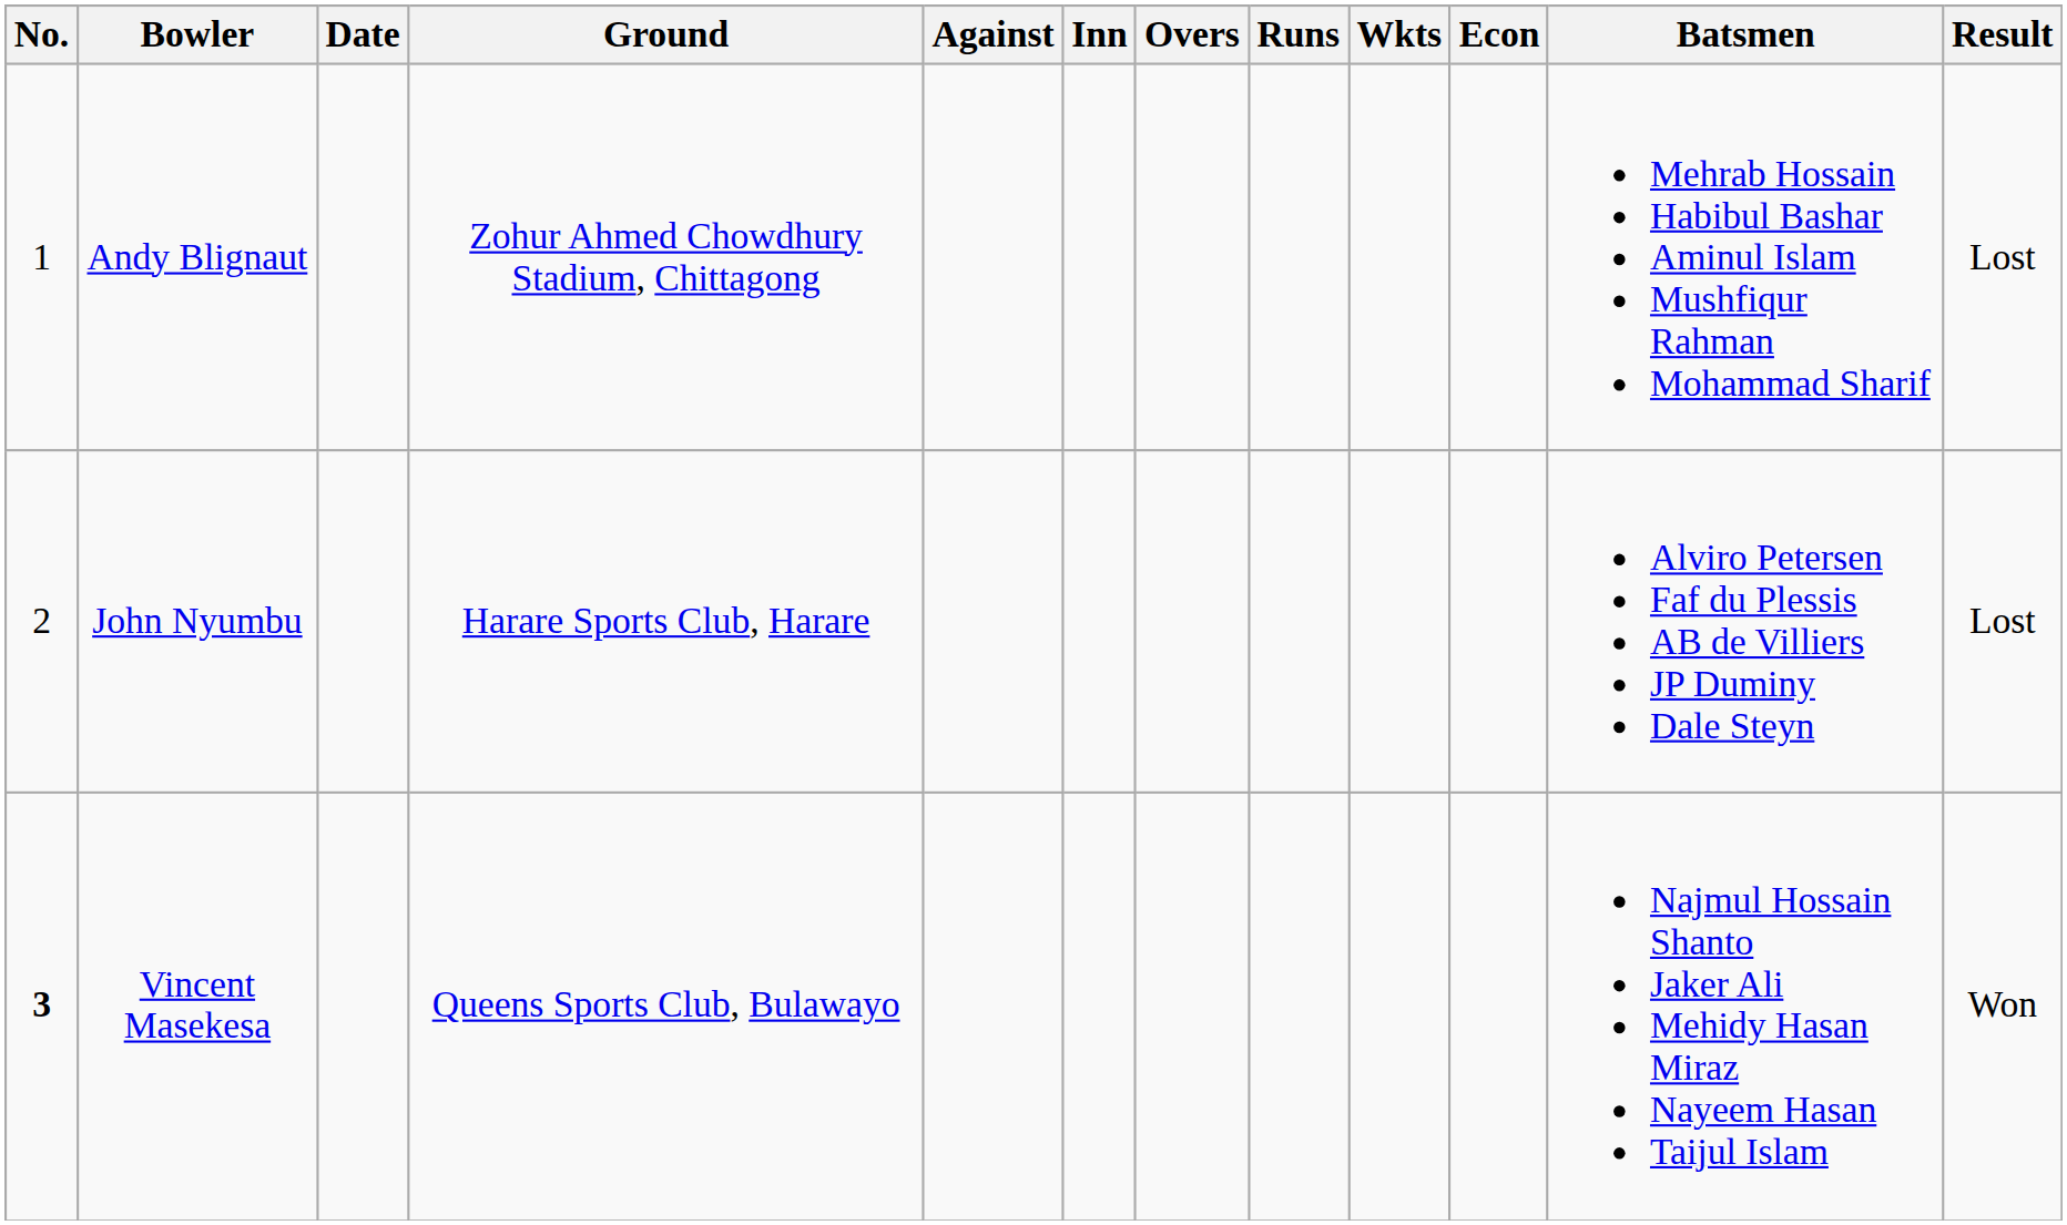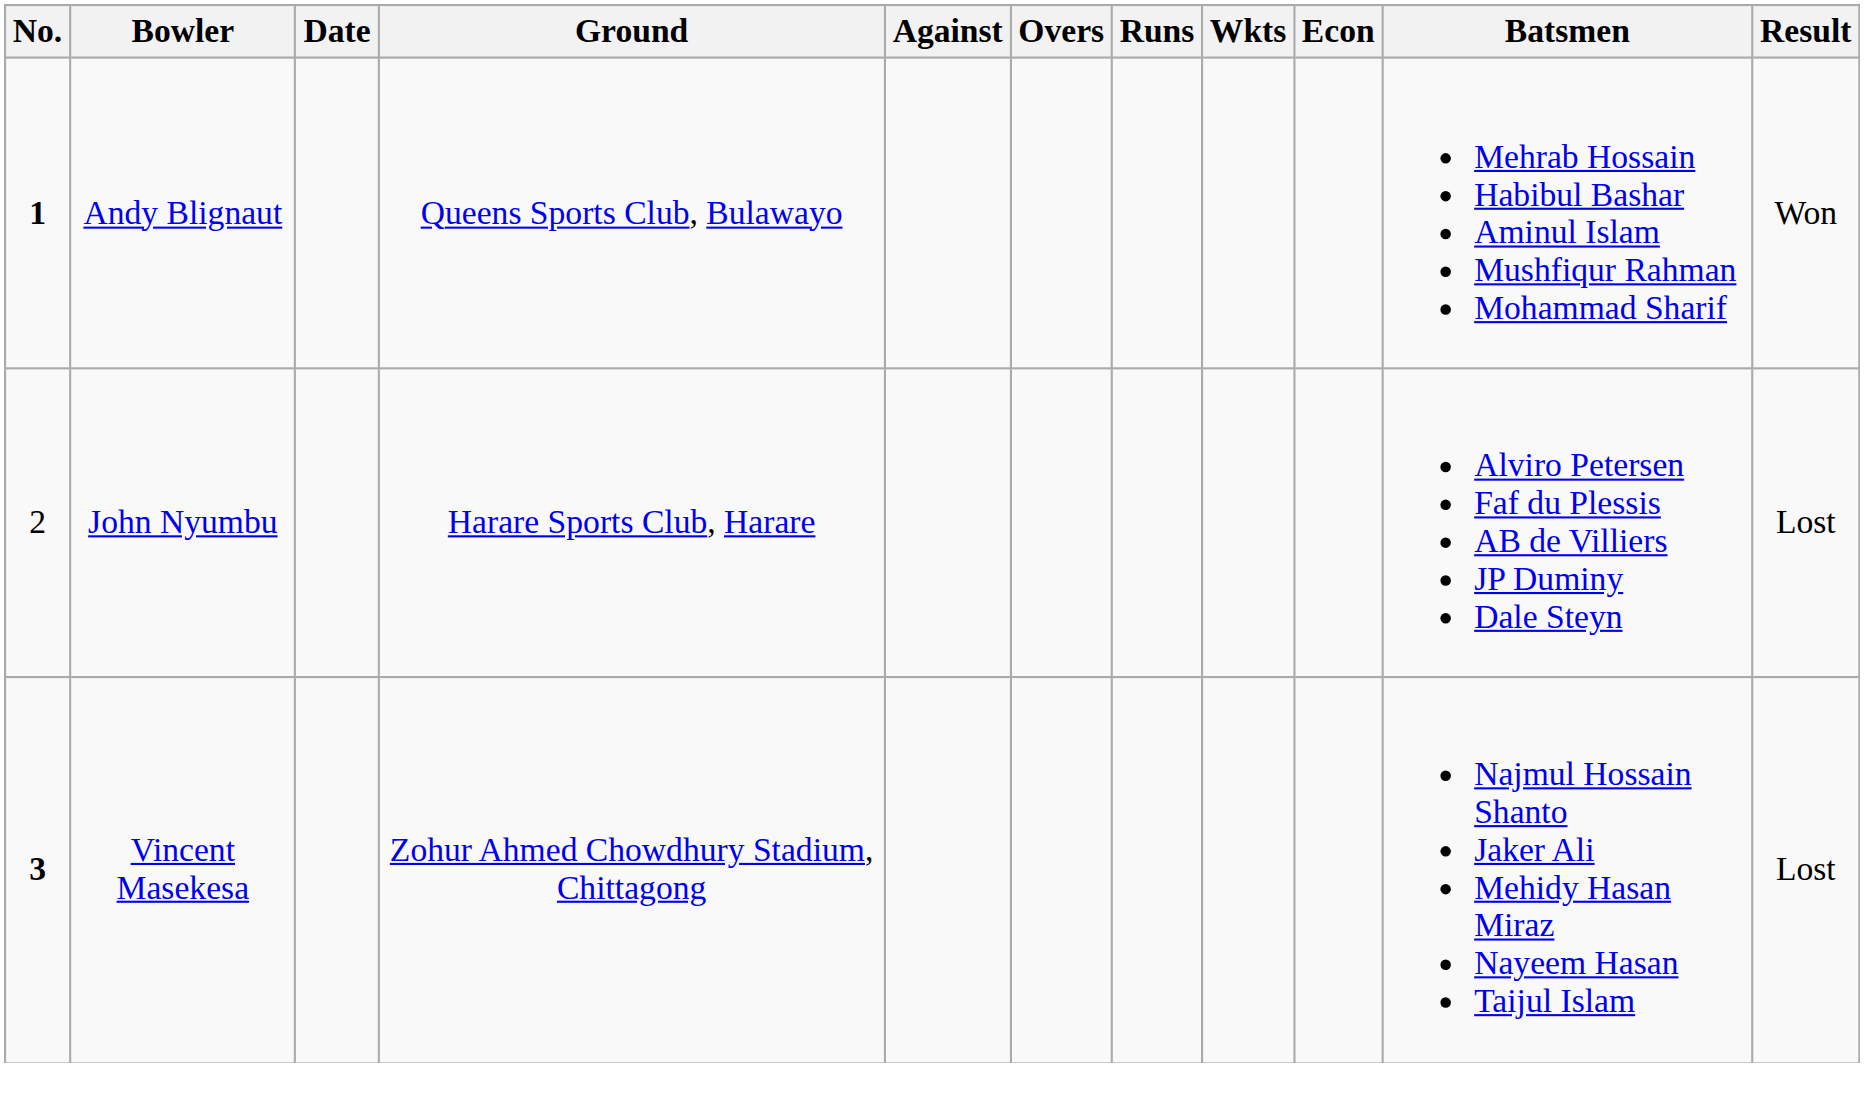- column: Inn
Andy Blignaut | No.: normal -> bold
Andy Blignaut | Ground: Zohur Ahmed Chowdhury Stadium, Chittagong -> Queens Sports Club, Bulawayo
Andy Blignaut | Result: Lost -> Won
Vincent Masekesa | Ground: Queens Sports Club, Bulawayo -> Zohur Ahmed Chowdhury Stadium, Chittagong
Vincent Masekesa | Result: Won -> Lost
